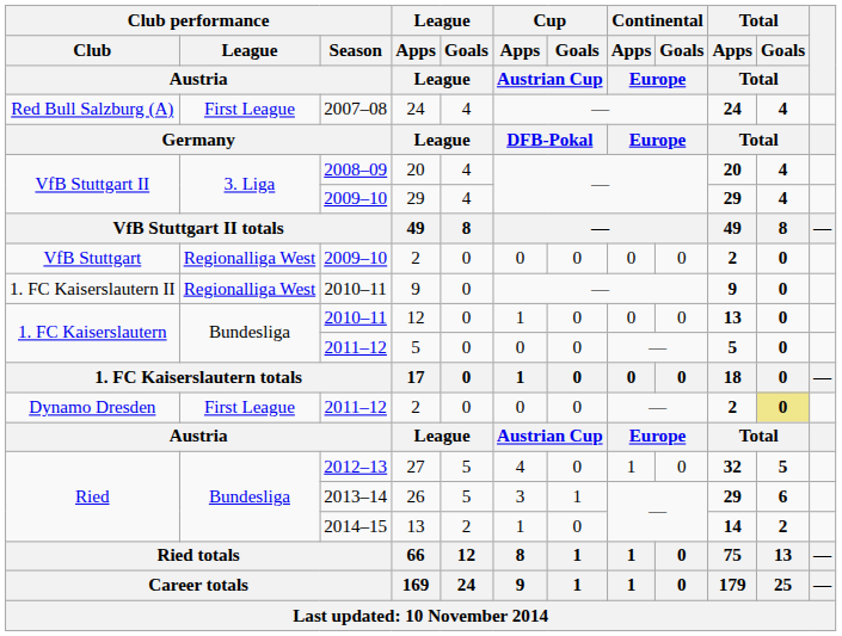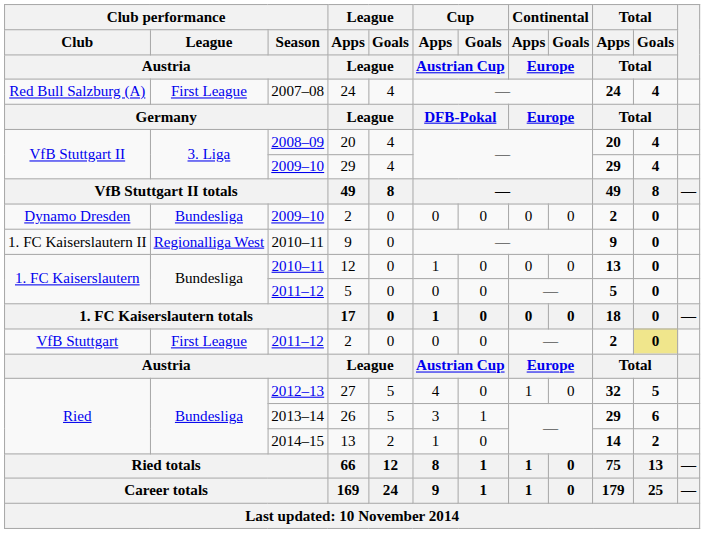2009–10 / 2 | Club performance / Club / Austria: VfB Stuttgart -> Dynamo Dresden
2009–10 / 2 | Club performance / League / Austria: Regionalliga West -> Bundesliga
2011–12 / 2 | Club performance / Club / Austria: Dynamo Dresden -> VfB Stuttgart
